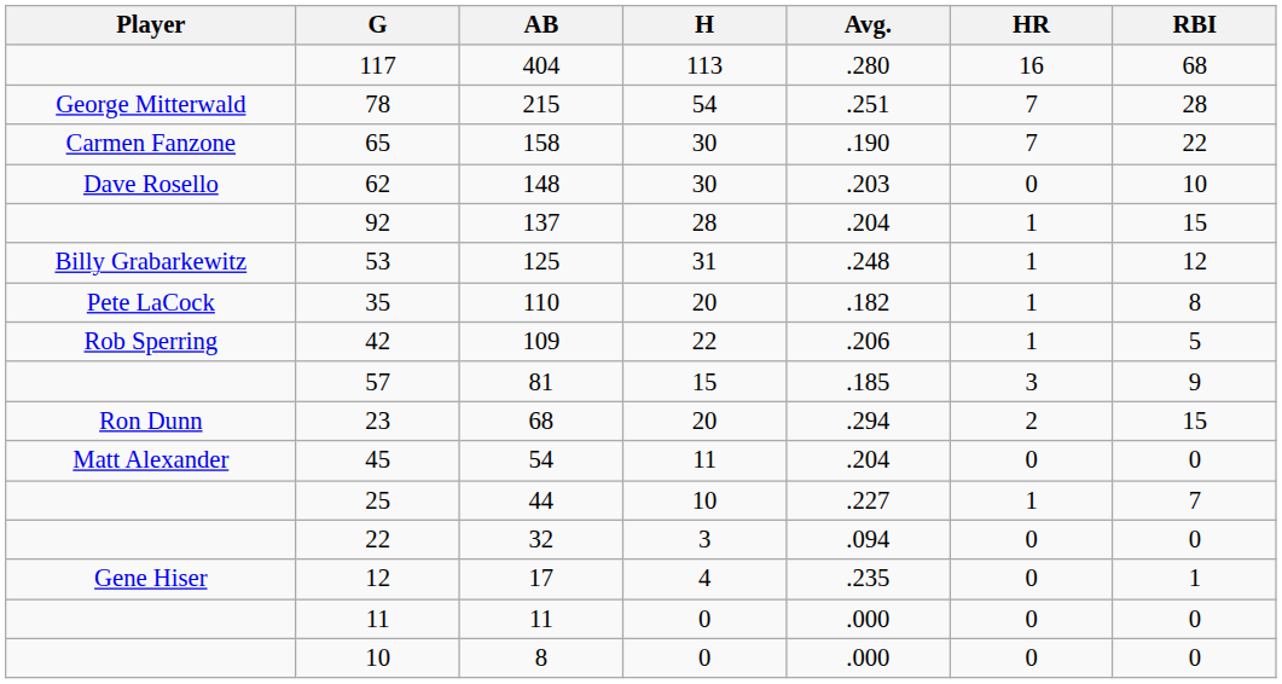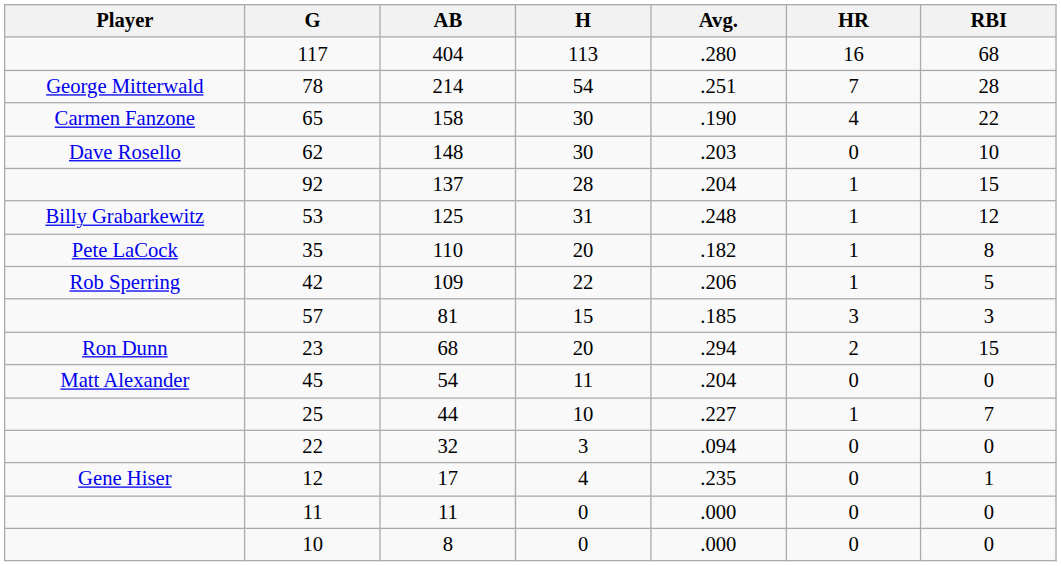78 | AB: 215 -> 214
65 | HR: 7 -> 4
57 | RBI: 9 -> 3
